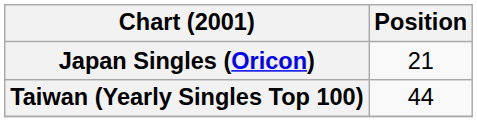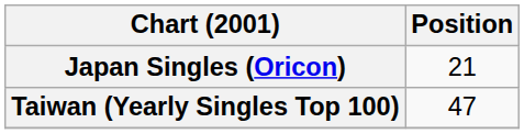Taiwan (Yearly Singles Top 100) | Position: 44 -> 47
